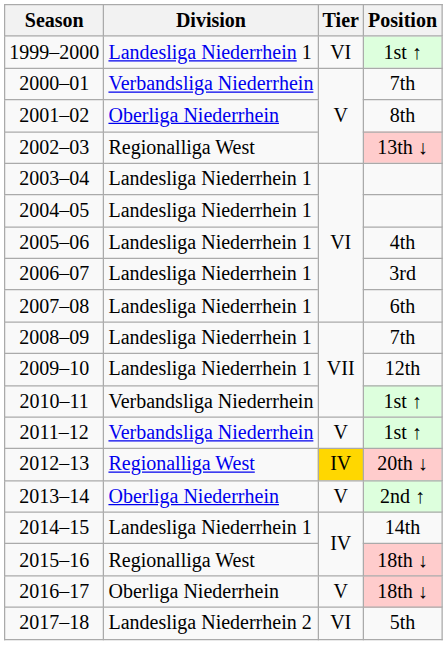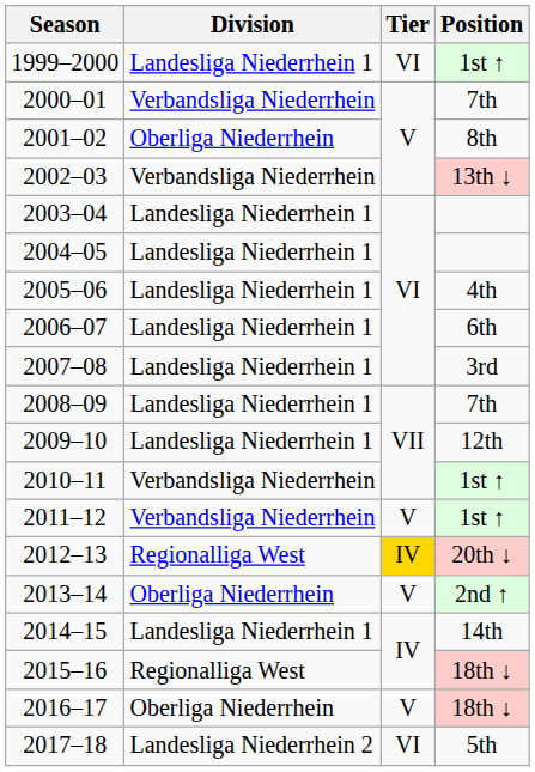2002–03 | Division: Regionalliga West -> Verbandsliga Niederrhein
2006–07 | Position: 3rd -> 6th
2007–08 | Position: 6th -> 3rd
